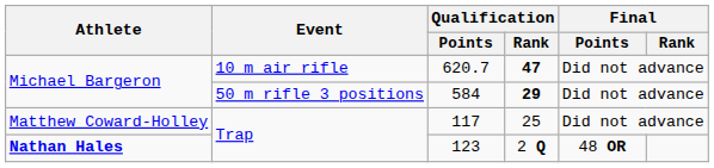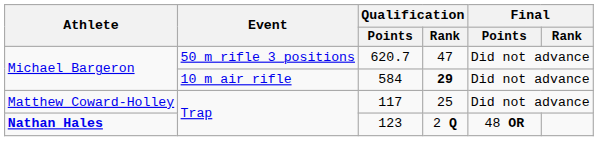620.7 | Event: 10 m air rifle -> 50 m rifle 3 positions
620.7 | Qualification / Rank: bold -> normal
584 | Event: 50 m rifle 3 positions -> 10 m air rifle
